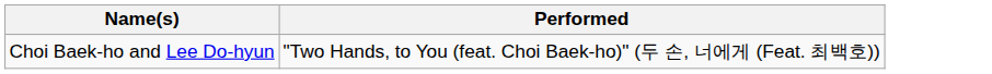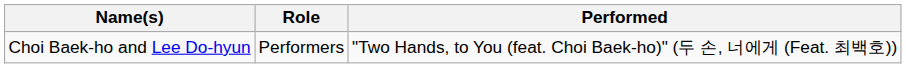+ column: Role | Performers
